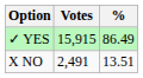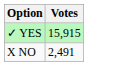- column: % | 86.49 | 13.51
